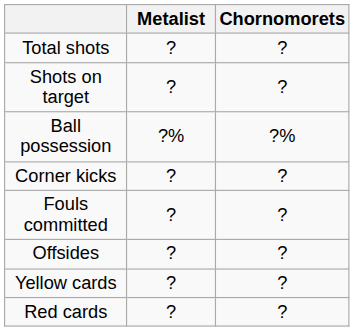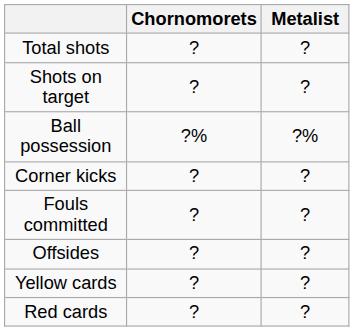columns swapped: Chornomorets <-> Metalist
